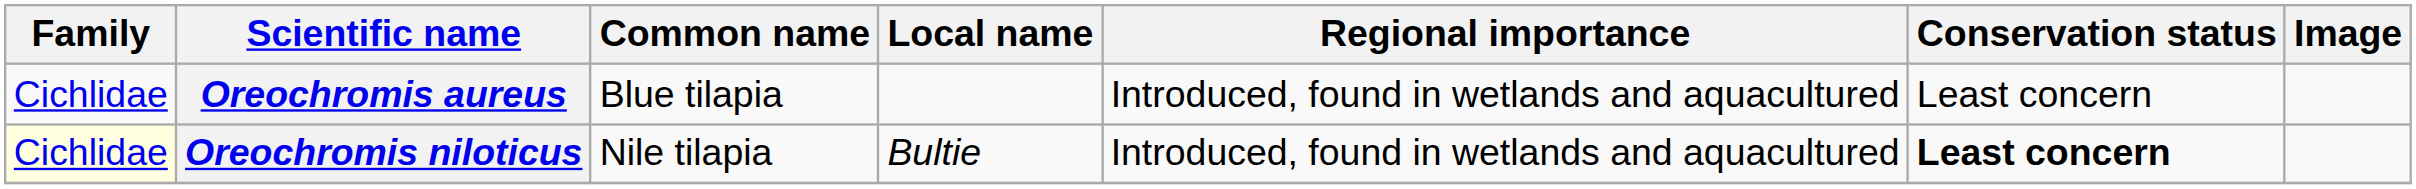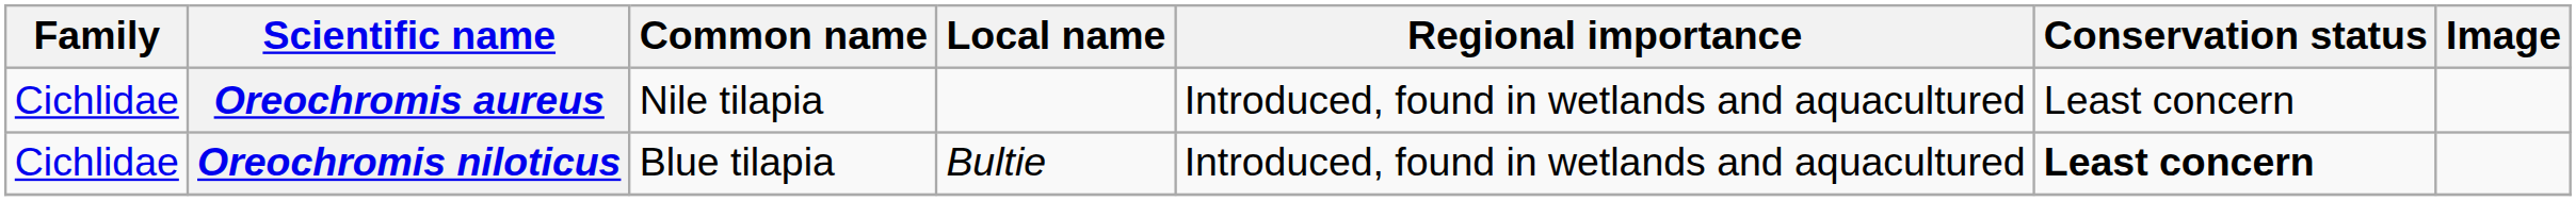Oreochromis aureus | Common name: Blue tilapia -> Nile tilapia
Oreochromis niloticus | Family: lightyellow background -> no background
Oreochromis niloticus | Common name: Nile tilapia -> Blue tilapia
